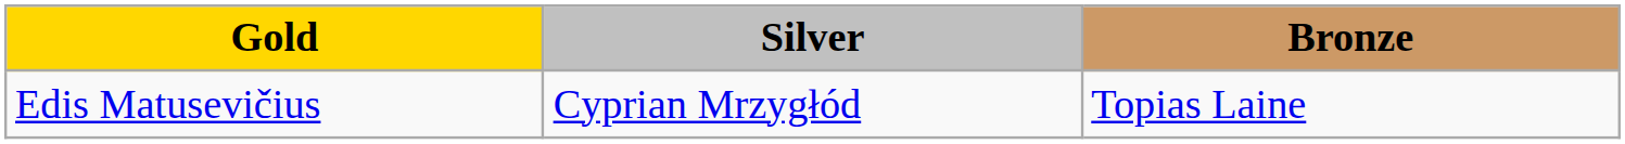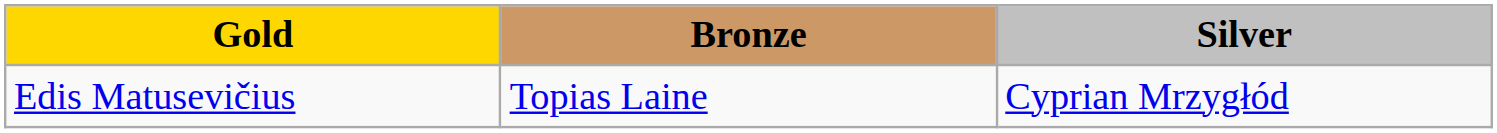columns swapped: Silver <-> Bronze
